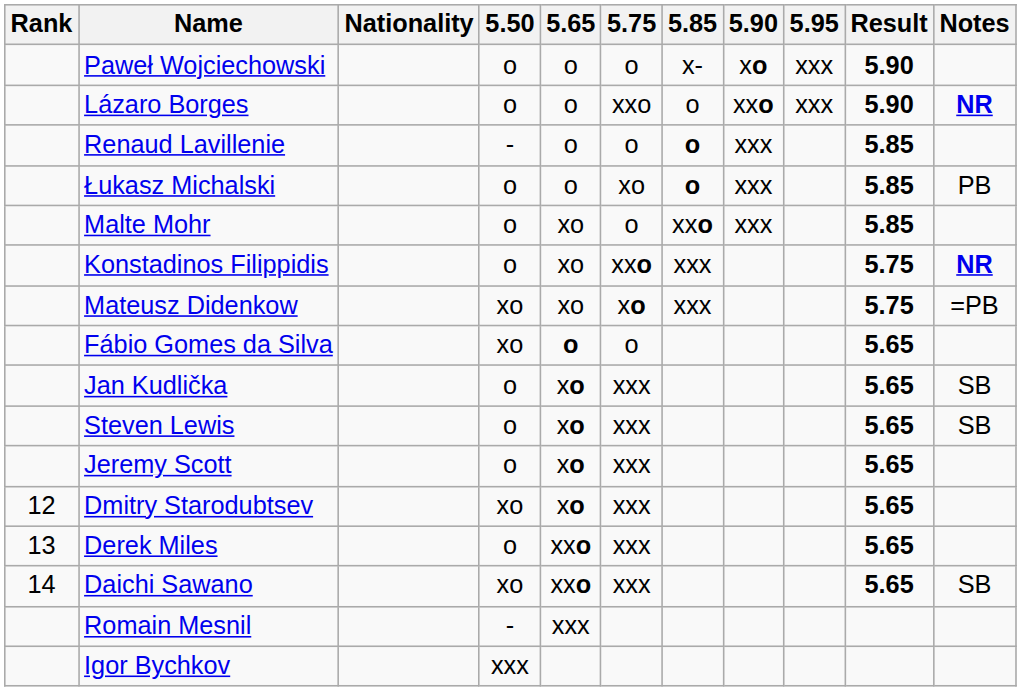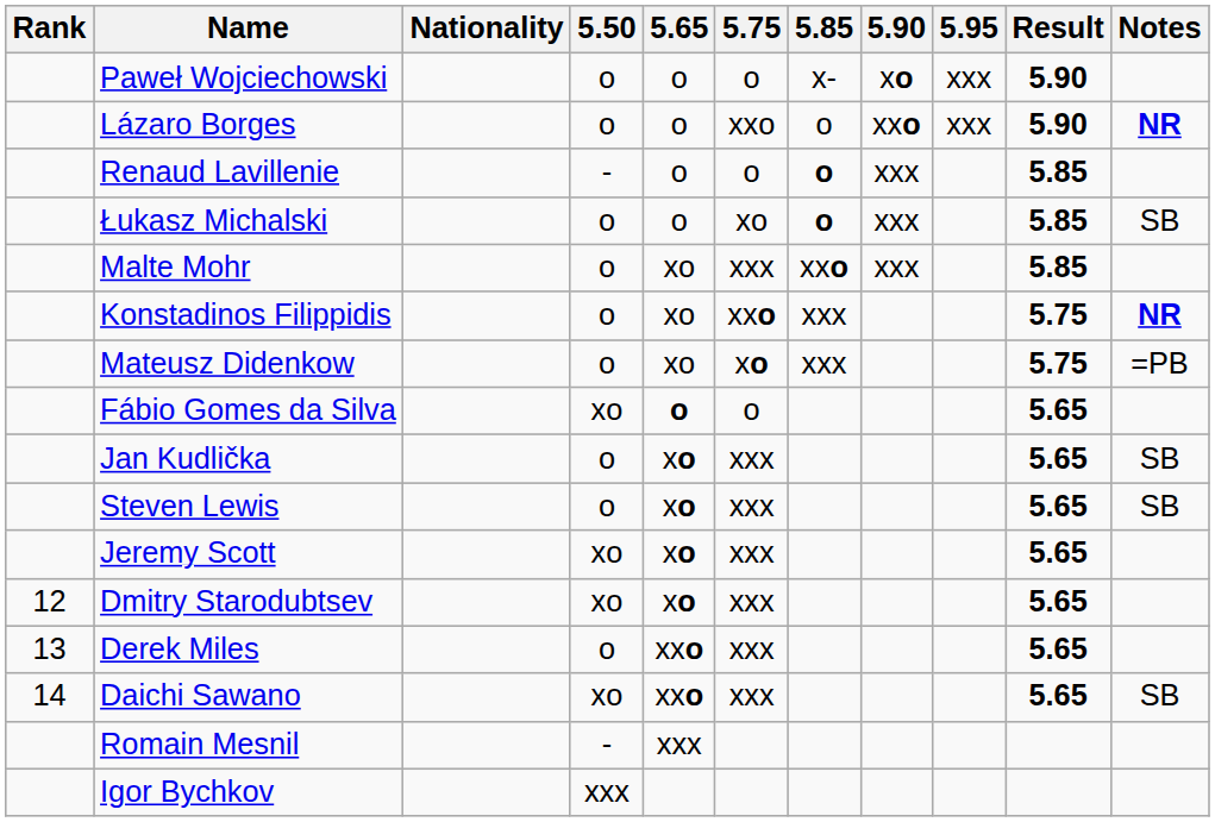Łukasz Michalski | Notes: PB -> SB
Malte Mohr | 5.75: o -> xxx
Mateusz Didenkow | 5.50: xo -> o
Jeremy Scott | 5.50: o -> xo
